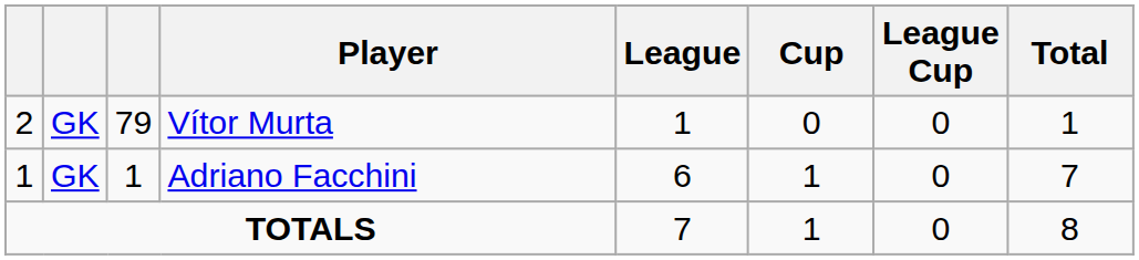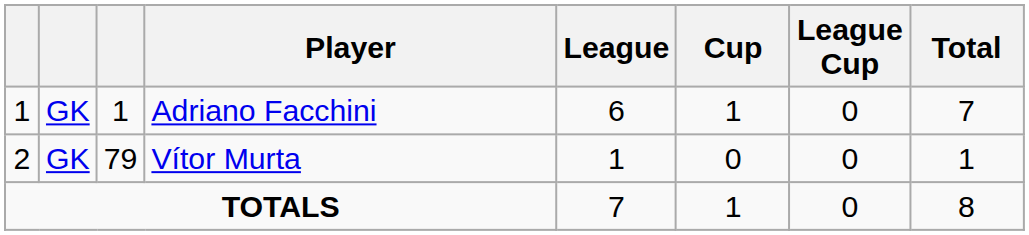rows swapped: Adriano Facchini <-> Vítor Murta
